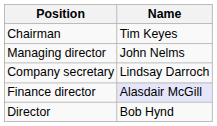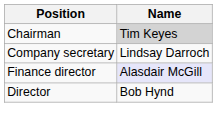Chairman | Name: no background -> lightgrey background
- row: Managing director | John Nelms
